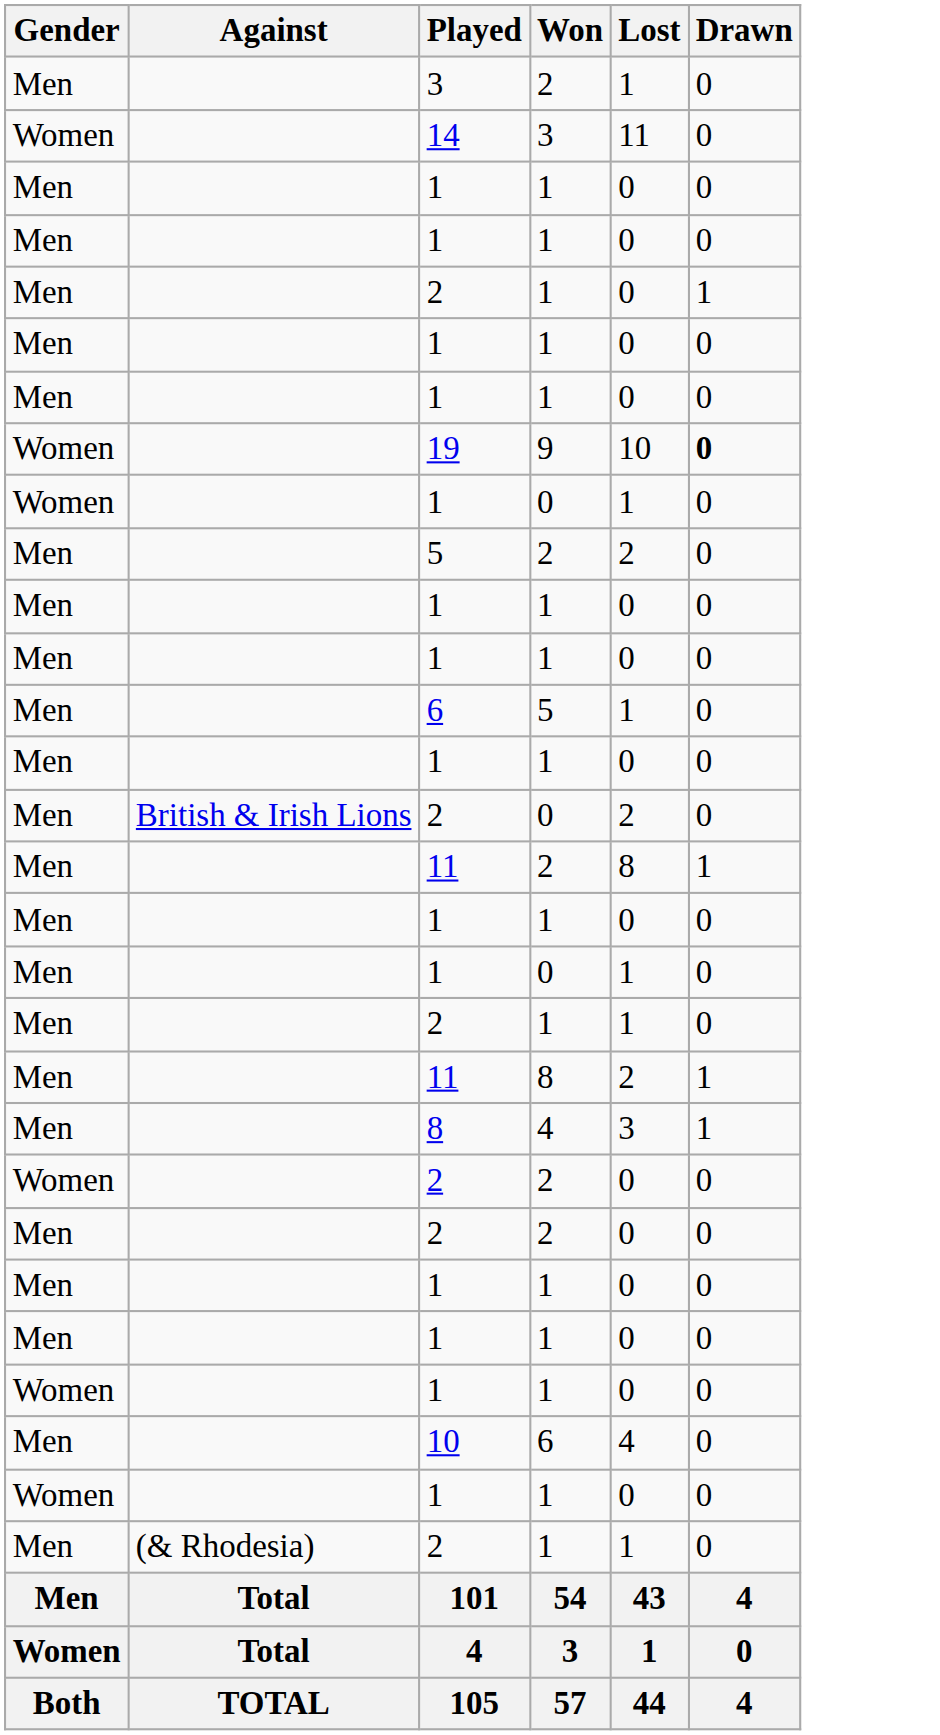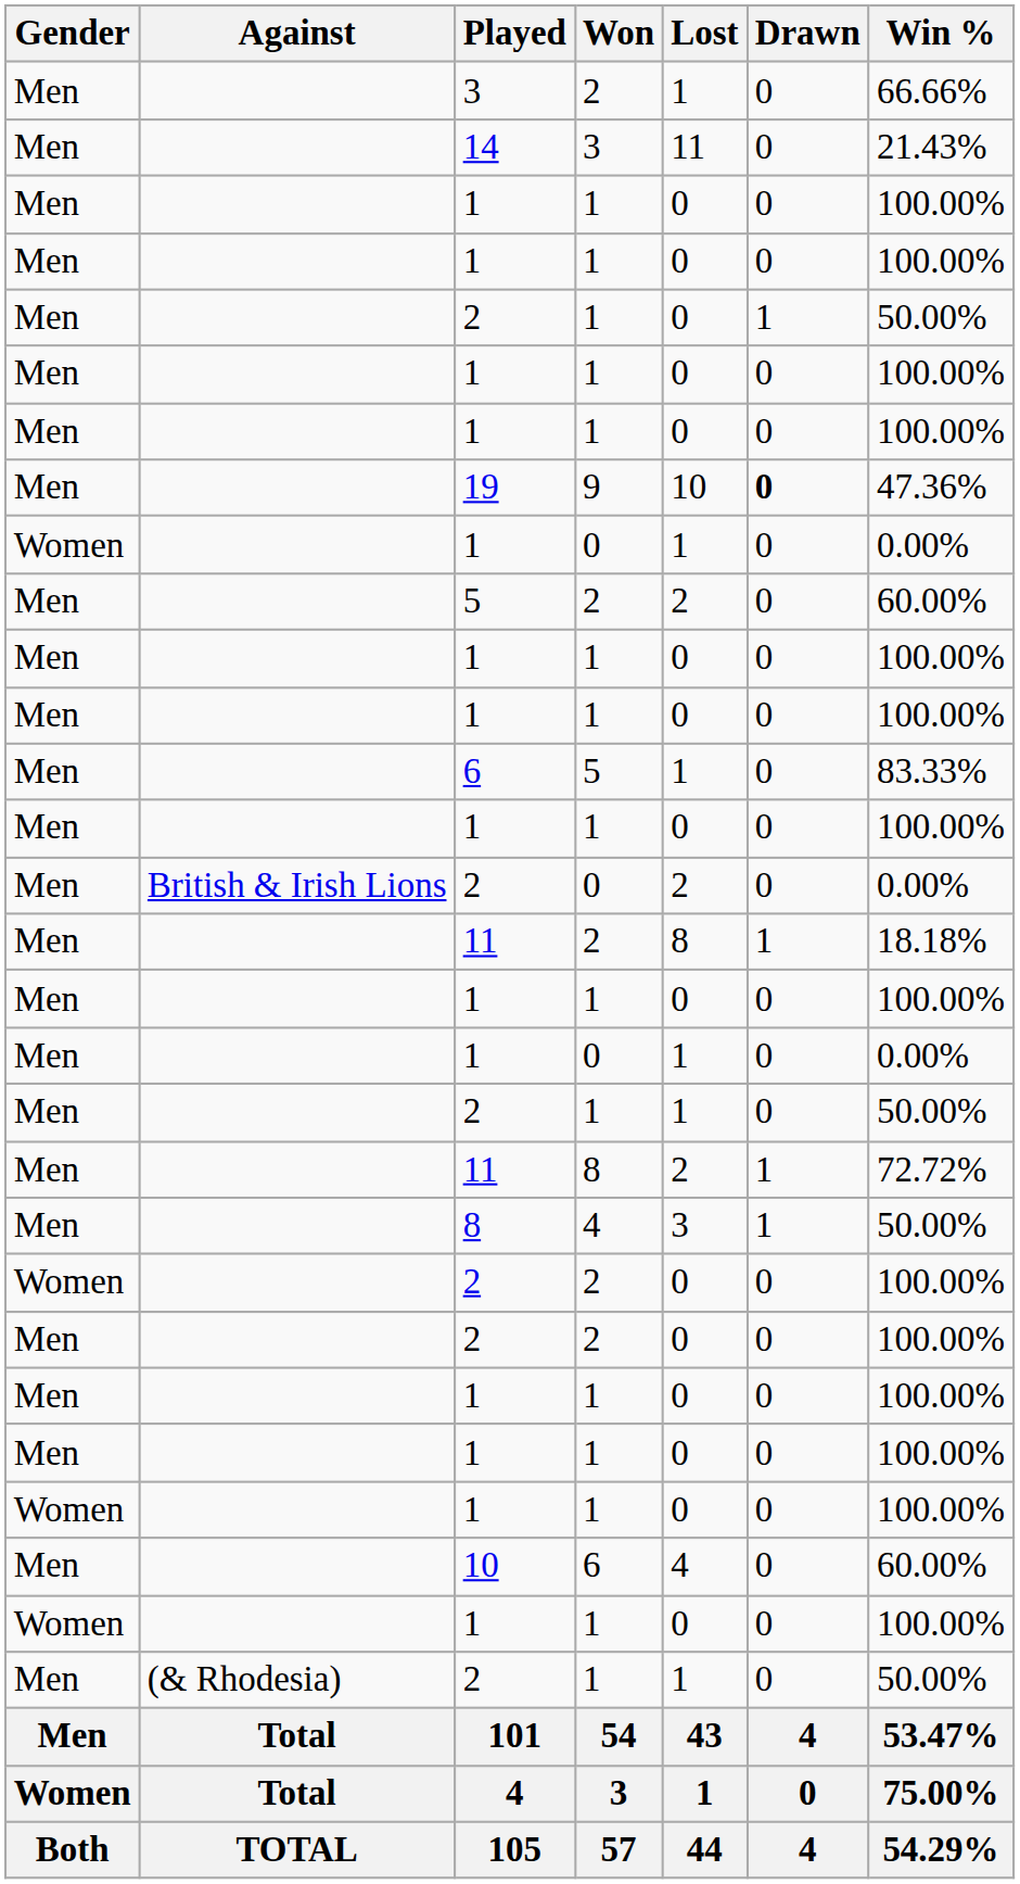+ column: Win % | 66.66% | 21.43% | 100.00% | 100.00% | 50.00% | 100.00% | 100.00% | 47.36% | 0.00% | 60.00% | 100.00% | 100.00% | 83.33% | 100.00% | 0.00% | 18.18% | 100.00% | 0.00% | 50.00% | 72.72% | 50.00% | 100.00% | 100.00% | 100.00% | 100.00% | 100.00% | 60.00% | 100.00% | 50.00% | 53.47% | 75.00% | 54.29%
14 | Gender: Women -> Men
19 | Gender: Women -> Men
